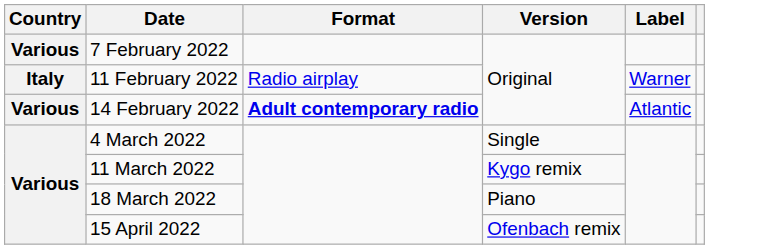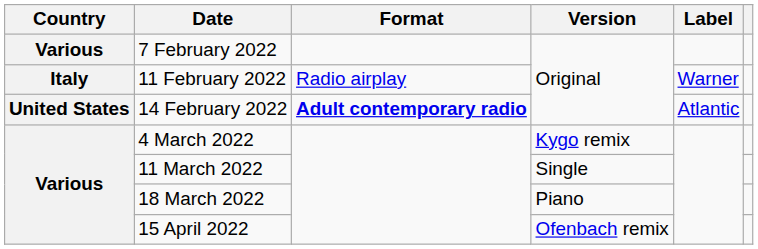14 February 2022 | Country: Various -> United States
4 March 2022 | Version: Single -> Kygo remix
11 March 2022 | Version: Kygo remix -> Single
